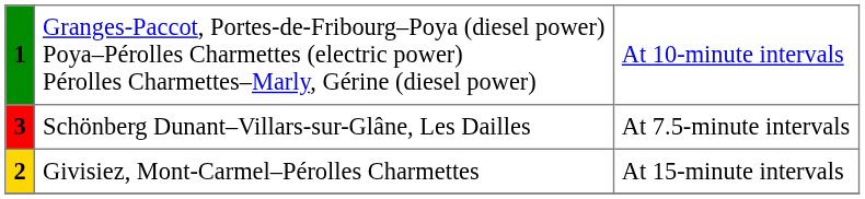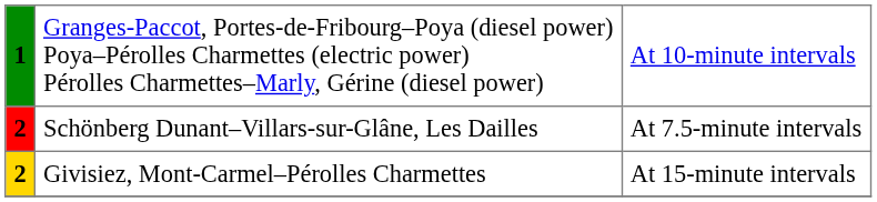Schönberg Dunant–Villars-sur-Glâne, Les Dailles | column 1: 3 -> 2
